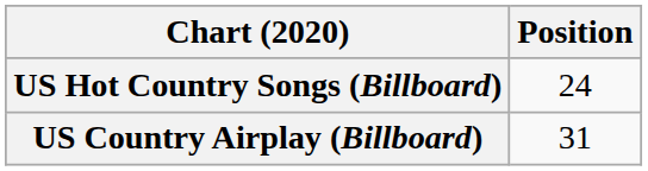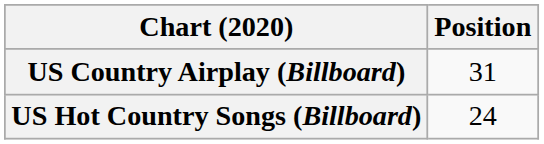rows swapped: US Country Airplay (Billboard) <-> US Hot Country Songs (Billboard)
